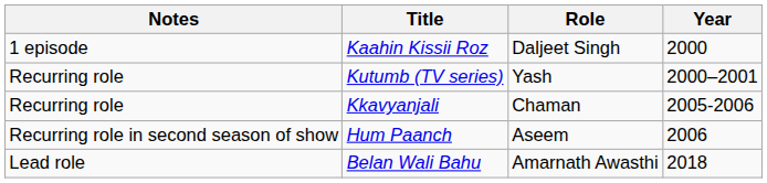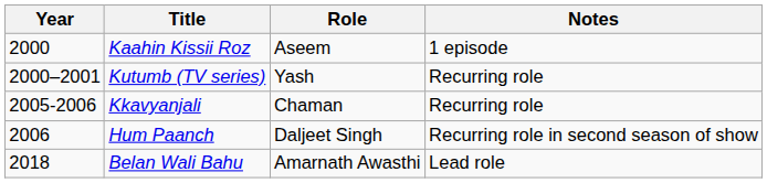columns swapped: Year <-> Notes
Kaahin Kissii Roz | Role: Daljeet Singh -> Aseem
Hum Paanch | Role: Aseem -> Daljeet Singh
